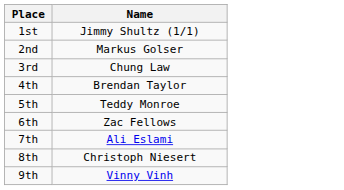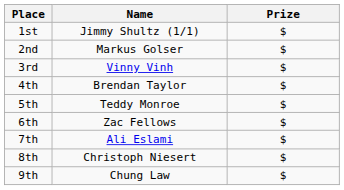+ column: Prize | $ | $ | $ | $ | $ | $ | $ | $ | $
3rd | Name: Chung Law -> Vinny Vinh
9th | Name: Vinny Vinh -> Chung Law
